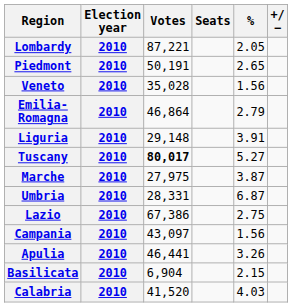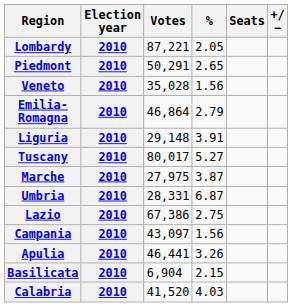columns swapped: % <-> Seats
Piedmont | Votes: 50,191 -> 50,291
Tuscany | Votes: bold -> normal
